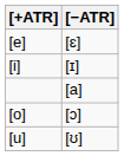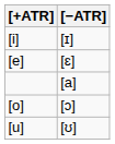rows swapped: [i] <-> [e]
